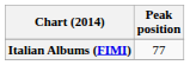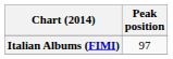Italian Albums (FIMI) | Peak position: 77 -> 97
